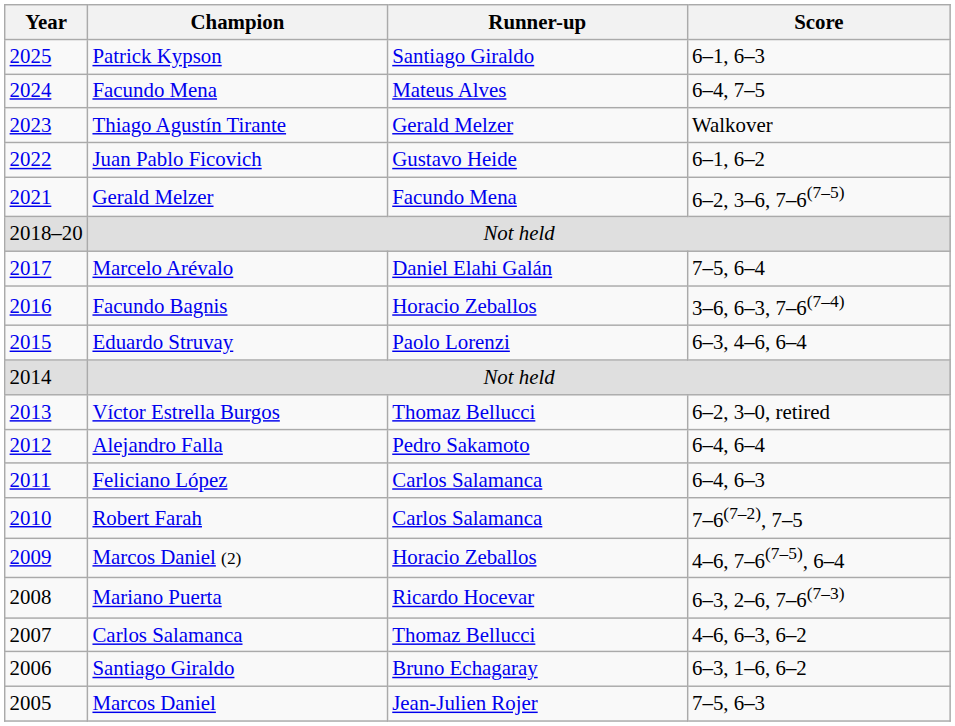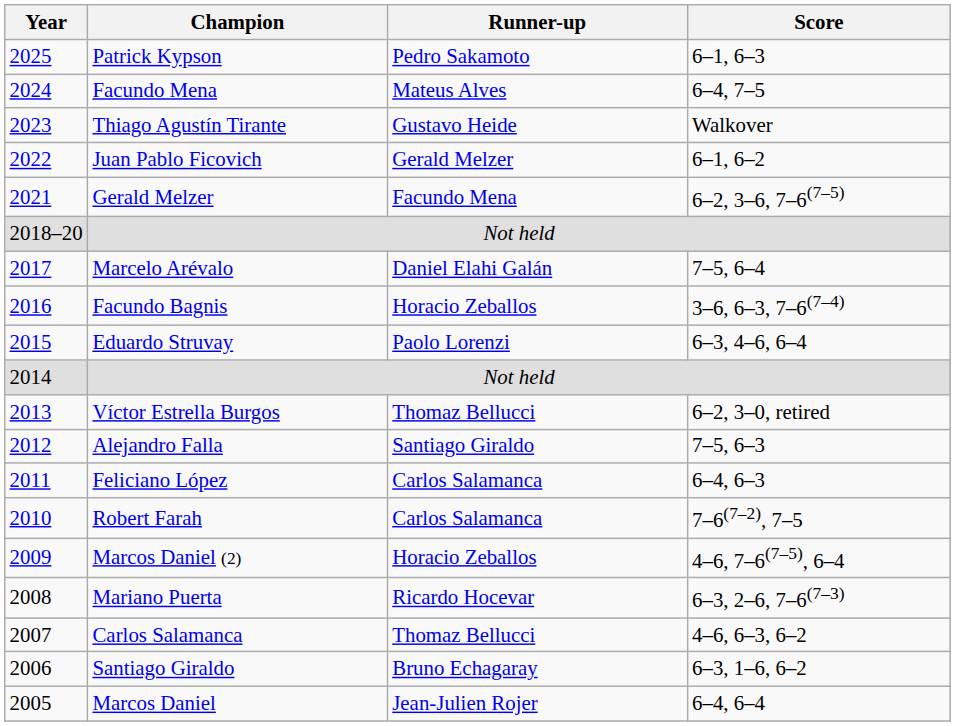Patrick Kypson | Runner-up: Santiago Giraldo -> Pedro Sakamoto
Thiago Agustín Tirante | Runner-up: Gerald Melzer -> Gustavo Heide
Juan Pablo Ficovich | Runner-up: Gustavo Heide -> Gerald Melzer
Alejandro Falla | Runner-up: Pedro Sakamoto -> Santiago Giraldo
Alejandro Falla | Score: 6–4, 6–4 -> 7–5, 6–3
Marcos Daniel | Score: 7–5, 6–3 -> 6–4, 6–4
